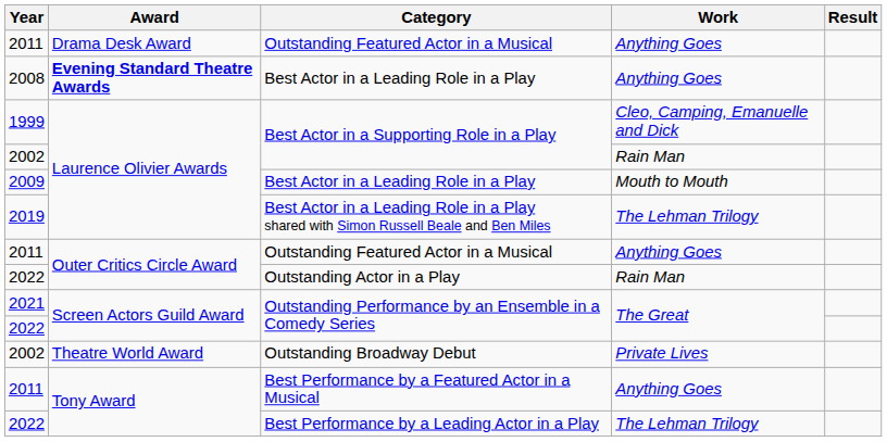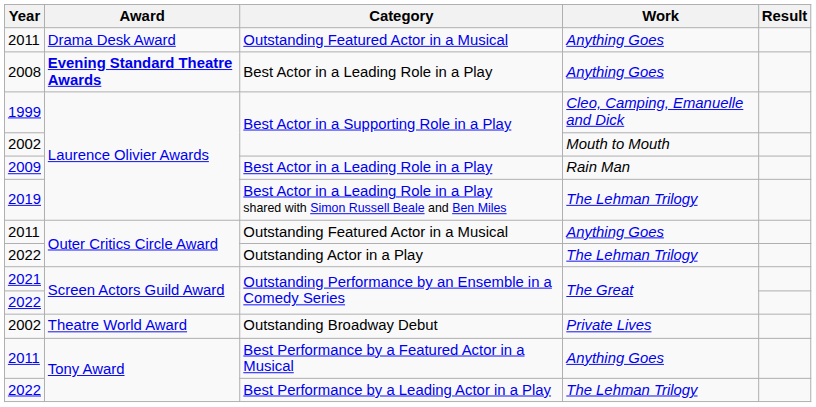2002 / Best Actor in a Supporting Role in a Play | Work: Rain Man -> Mouth to Mouth
2009 / Best Actor in a Leading Role in a Play | Work: Mouth to Mouth -> Rain Man
Outstanding Actor in a Play | Work: Rain Man -> The Lehman Trilogy
